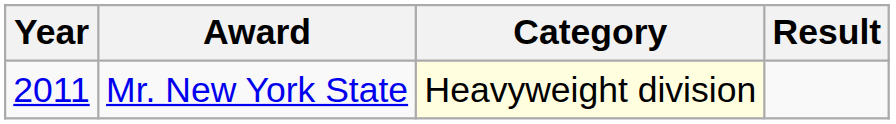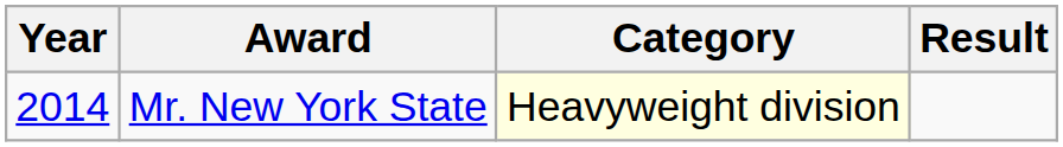Mr. New York State | Year: 2011 -> 2014
